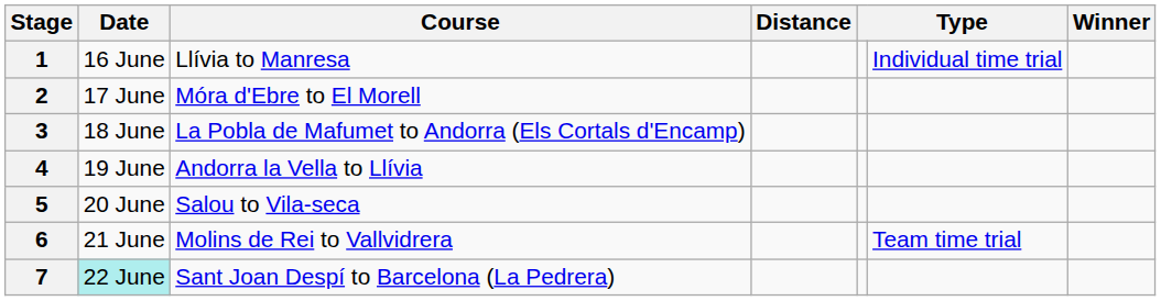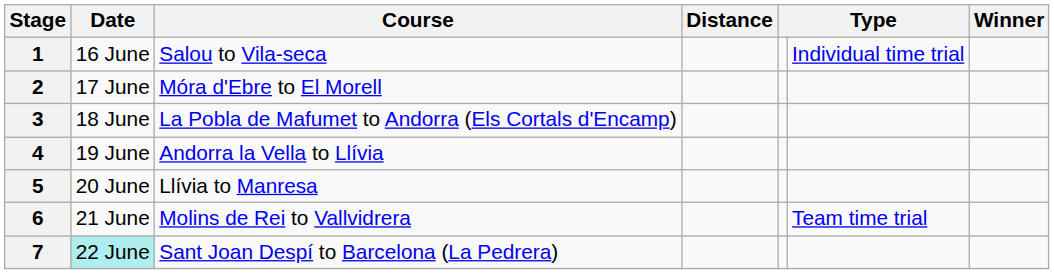1 | Course: Llívia to Manresa -> Salou to Vila-seca
5 | Course: Salou to Vila-seca -> Llívia to Manresa
